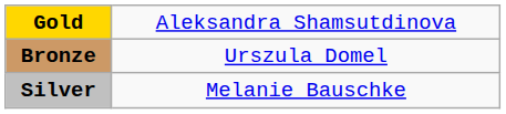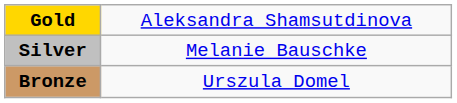rows swapped: Silver <-> Bronze
